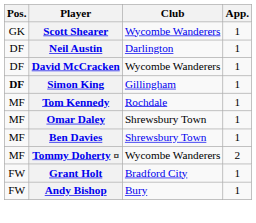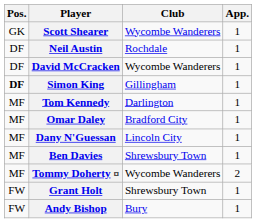Neil Austin | Club: Darlington -> Rochdale
Tom Kennedy | Club: Rochdale -> Darlington
Omar Daley | Club: Shrewsbury Town -> Bradford City
+ row: MF | Dany N'Guessan | Lincoln City | 1
Grant Holt | Club: Bradford City -> Shrewsbury Town
